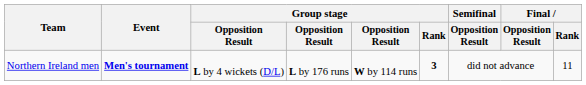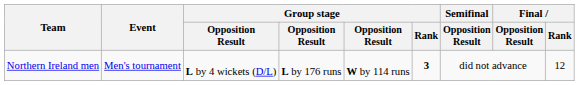Northern Ireland men | Event: bold -> normal
Northern Ireland men | Final / Rank: 11 -> 12
